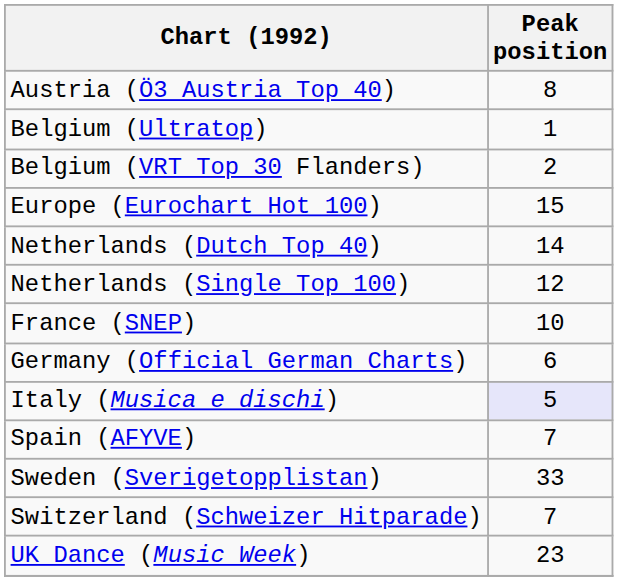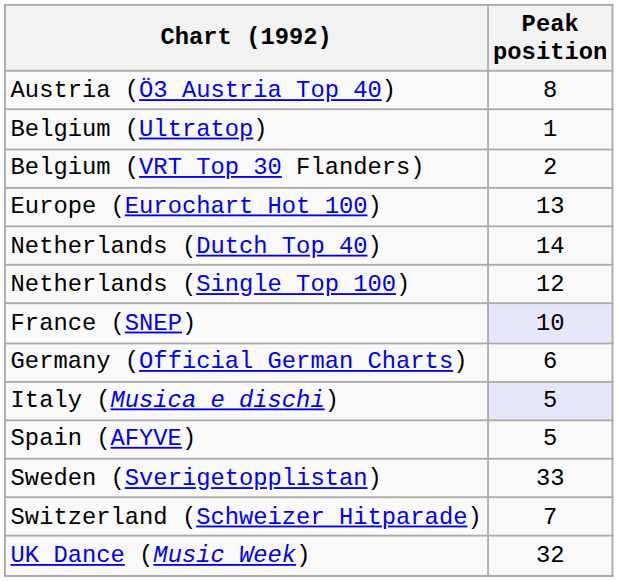Europe (Eurochart Hot 100) | Peak position: 15 -> 13
France (SNEP) | Peak position: no background -> lavender background
Spain (AFYVE) | Peak position: 7 -> 5
UK Dance (Music Week) | Peak position: 23 -> 32
